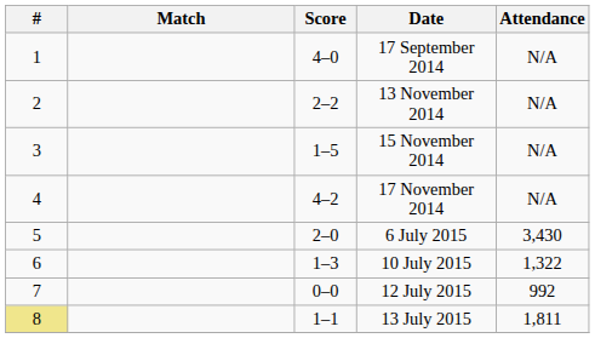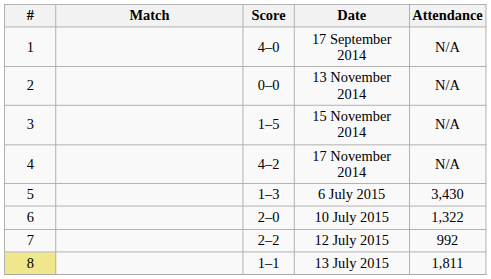13 November 2014 | Score: 2–2 -> 0–0
6 July 2015 | Score: 2–0 -> 1–3
10 July 2015 | Score: 1–3 -> 2–0
12 July 2015 | Score: 0–0 -> 2–2
